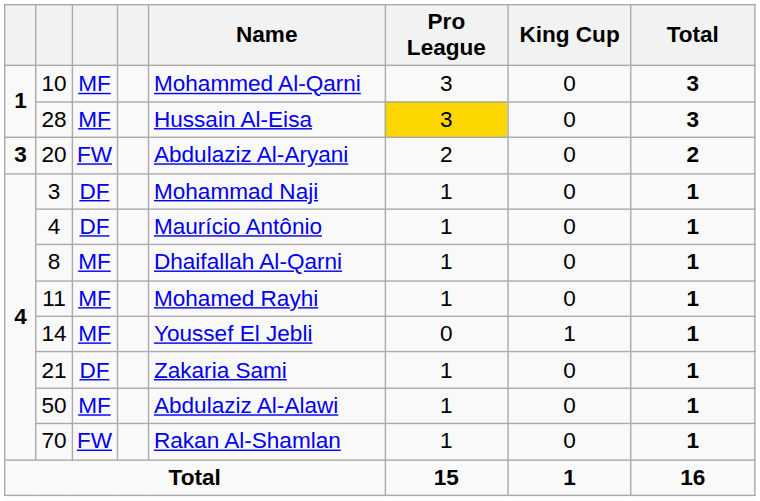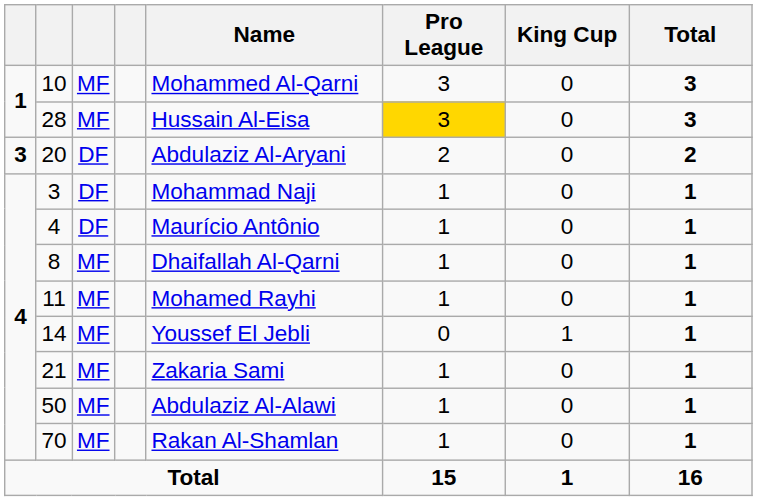20 | column 3: FW -> DF
21 | column 3: DF -> MF
70 | column 3: FW -> MF
